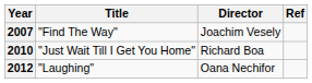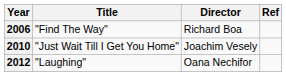"Find The Way" | Year: 2007 -> 2006
"Find The Way" | Director: Joachim Vesely -> Richard Boa
"Just Wait Till I Get You Home" | Director: Richard Boa -> Joachim Vesely
